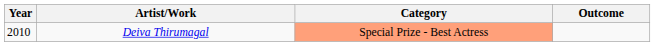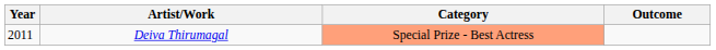Deiva Thirumagal | Year: 2010 -> 2011
